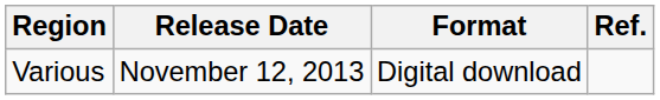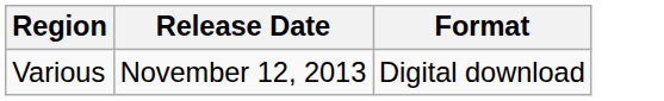- column: Ref.
